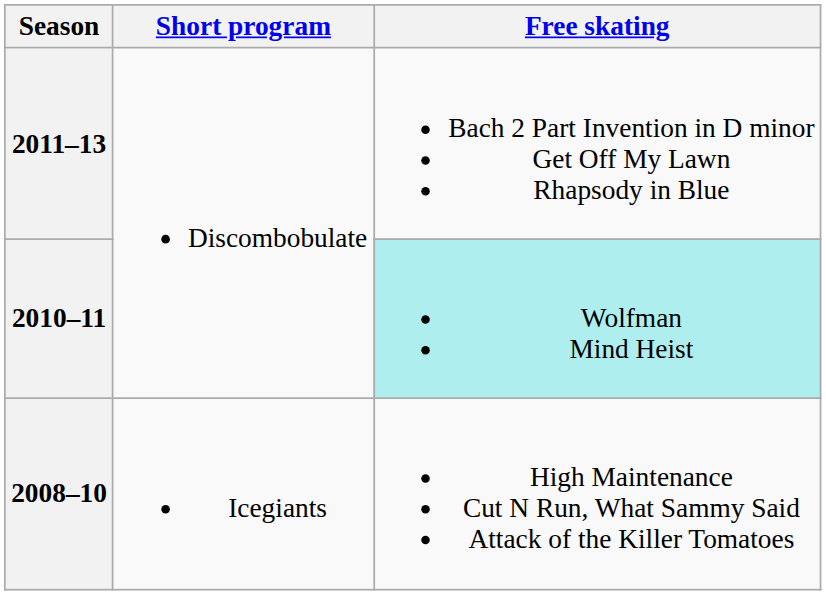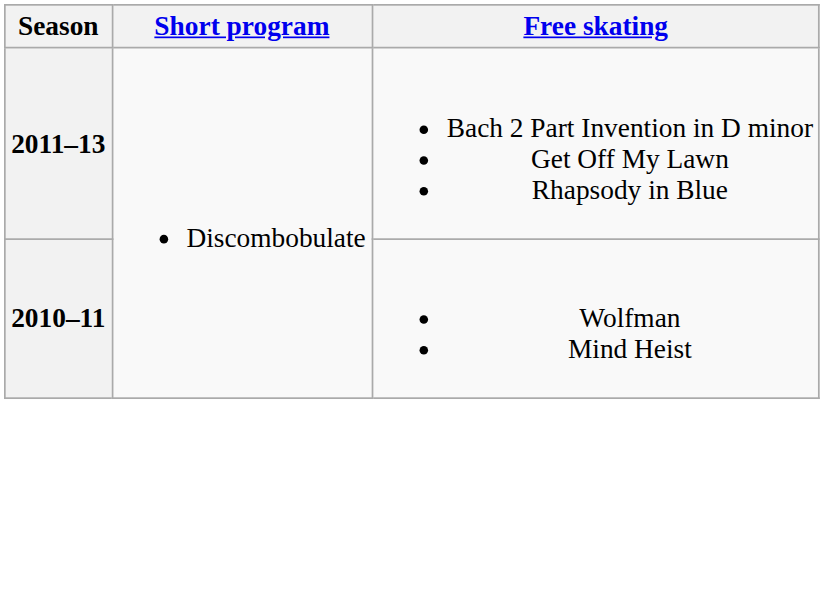2010–11 | Free skating: paleturquoise background -> no background
- row: 2008–10 | Icegiants | High Maintenance Cut N Run, What Sammy Said Attack of the Killer Tomatoes
